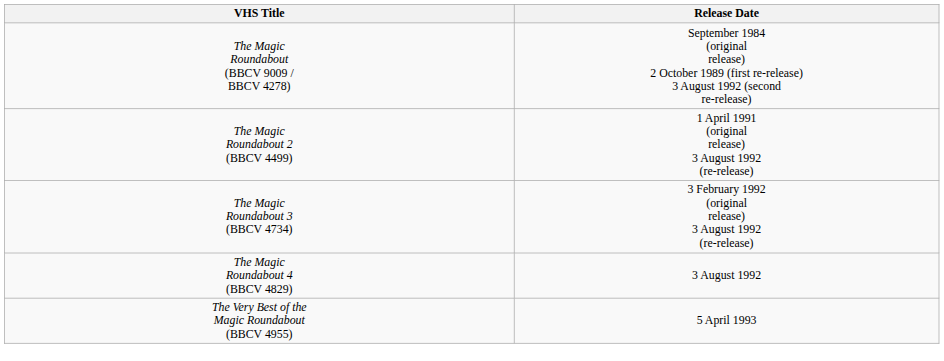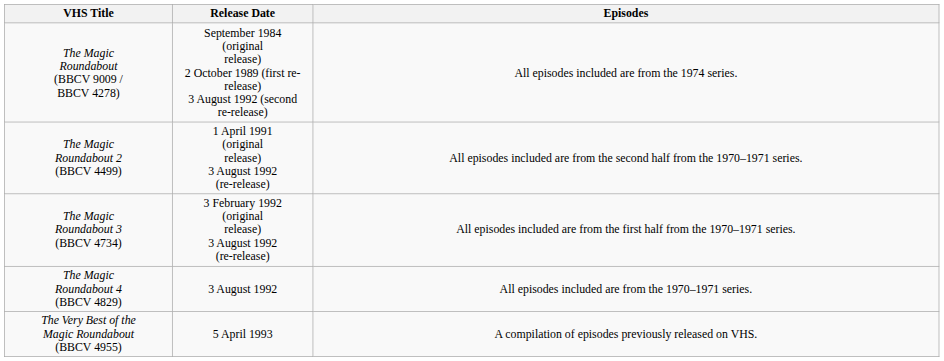+ column: Episodes | All episodes included are from the 1974 series. | All episodes included are from the second half from the 1970–1971 series. | All episodes included are from the first half from the 1970–1971 series. | All episodes included are from the 1970–1971 series. | A compilation of episodes previously released on VHS.
